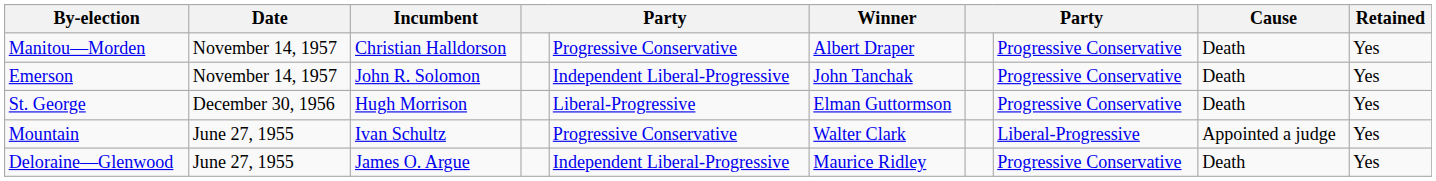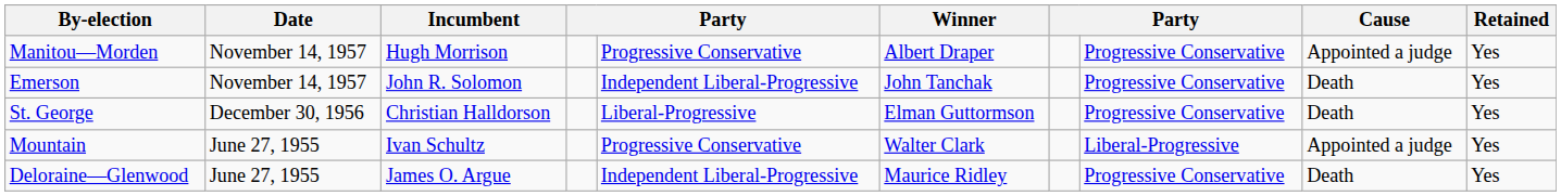Manitou—Morden | Incumbent: Christian Halldorson -> Hugh Morrison
Manitou—Morden | Cause: Death -> Appointed a judge
St. George | Incumbent: Hugh Morrison -> Christian Halldorson
